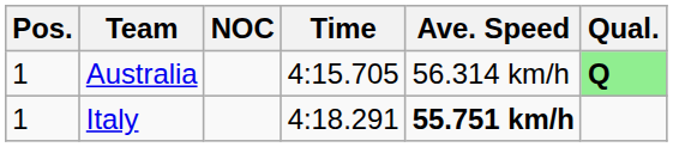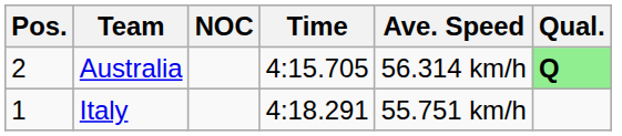Australia | Pos.: 1 -> 2
Italy | Ave. Speed: bold -> normal
